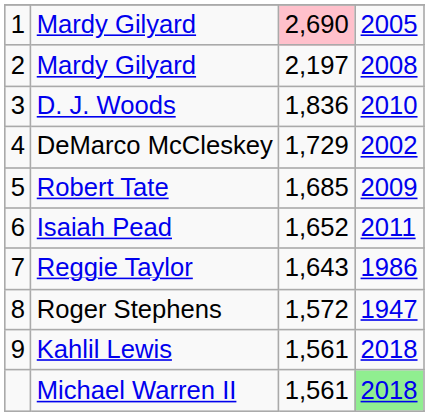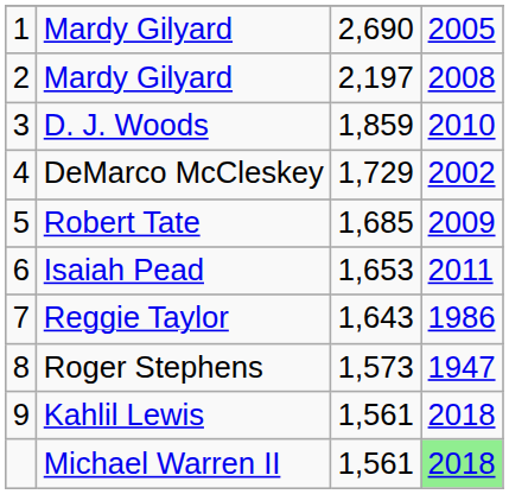1 / Mardy Gilyard | column 3: pink background -> no background
D. J. Woods | column 3: 1,836 -> 1,859
Isaiah Pead | column 3: 1,652 -> 1,653
Roger Stephens | column 3: 1,572 -> 1,573
